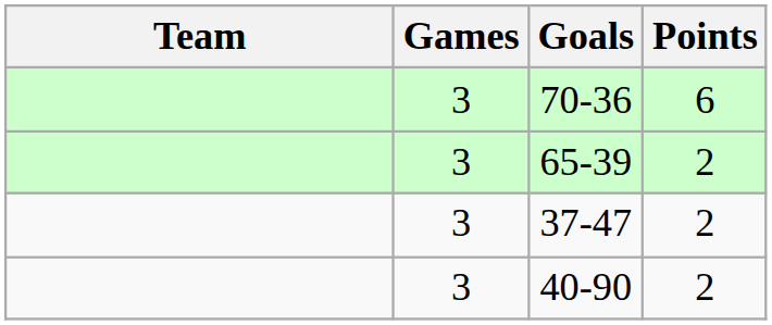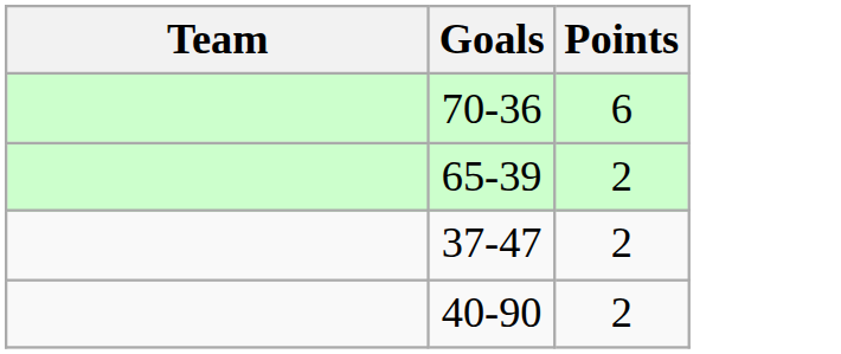- column: Games | 3 | 3 | 3 | 3
